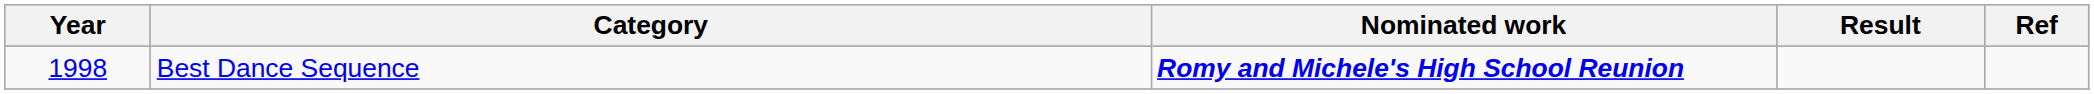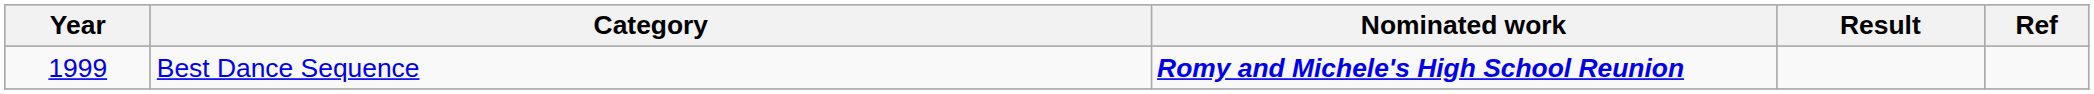Best Dance Sequence | Year: 1998 -> 1999
